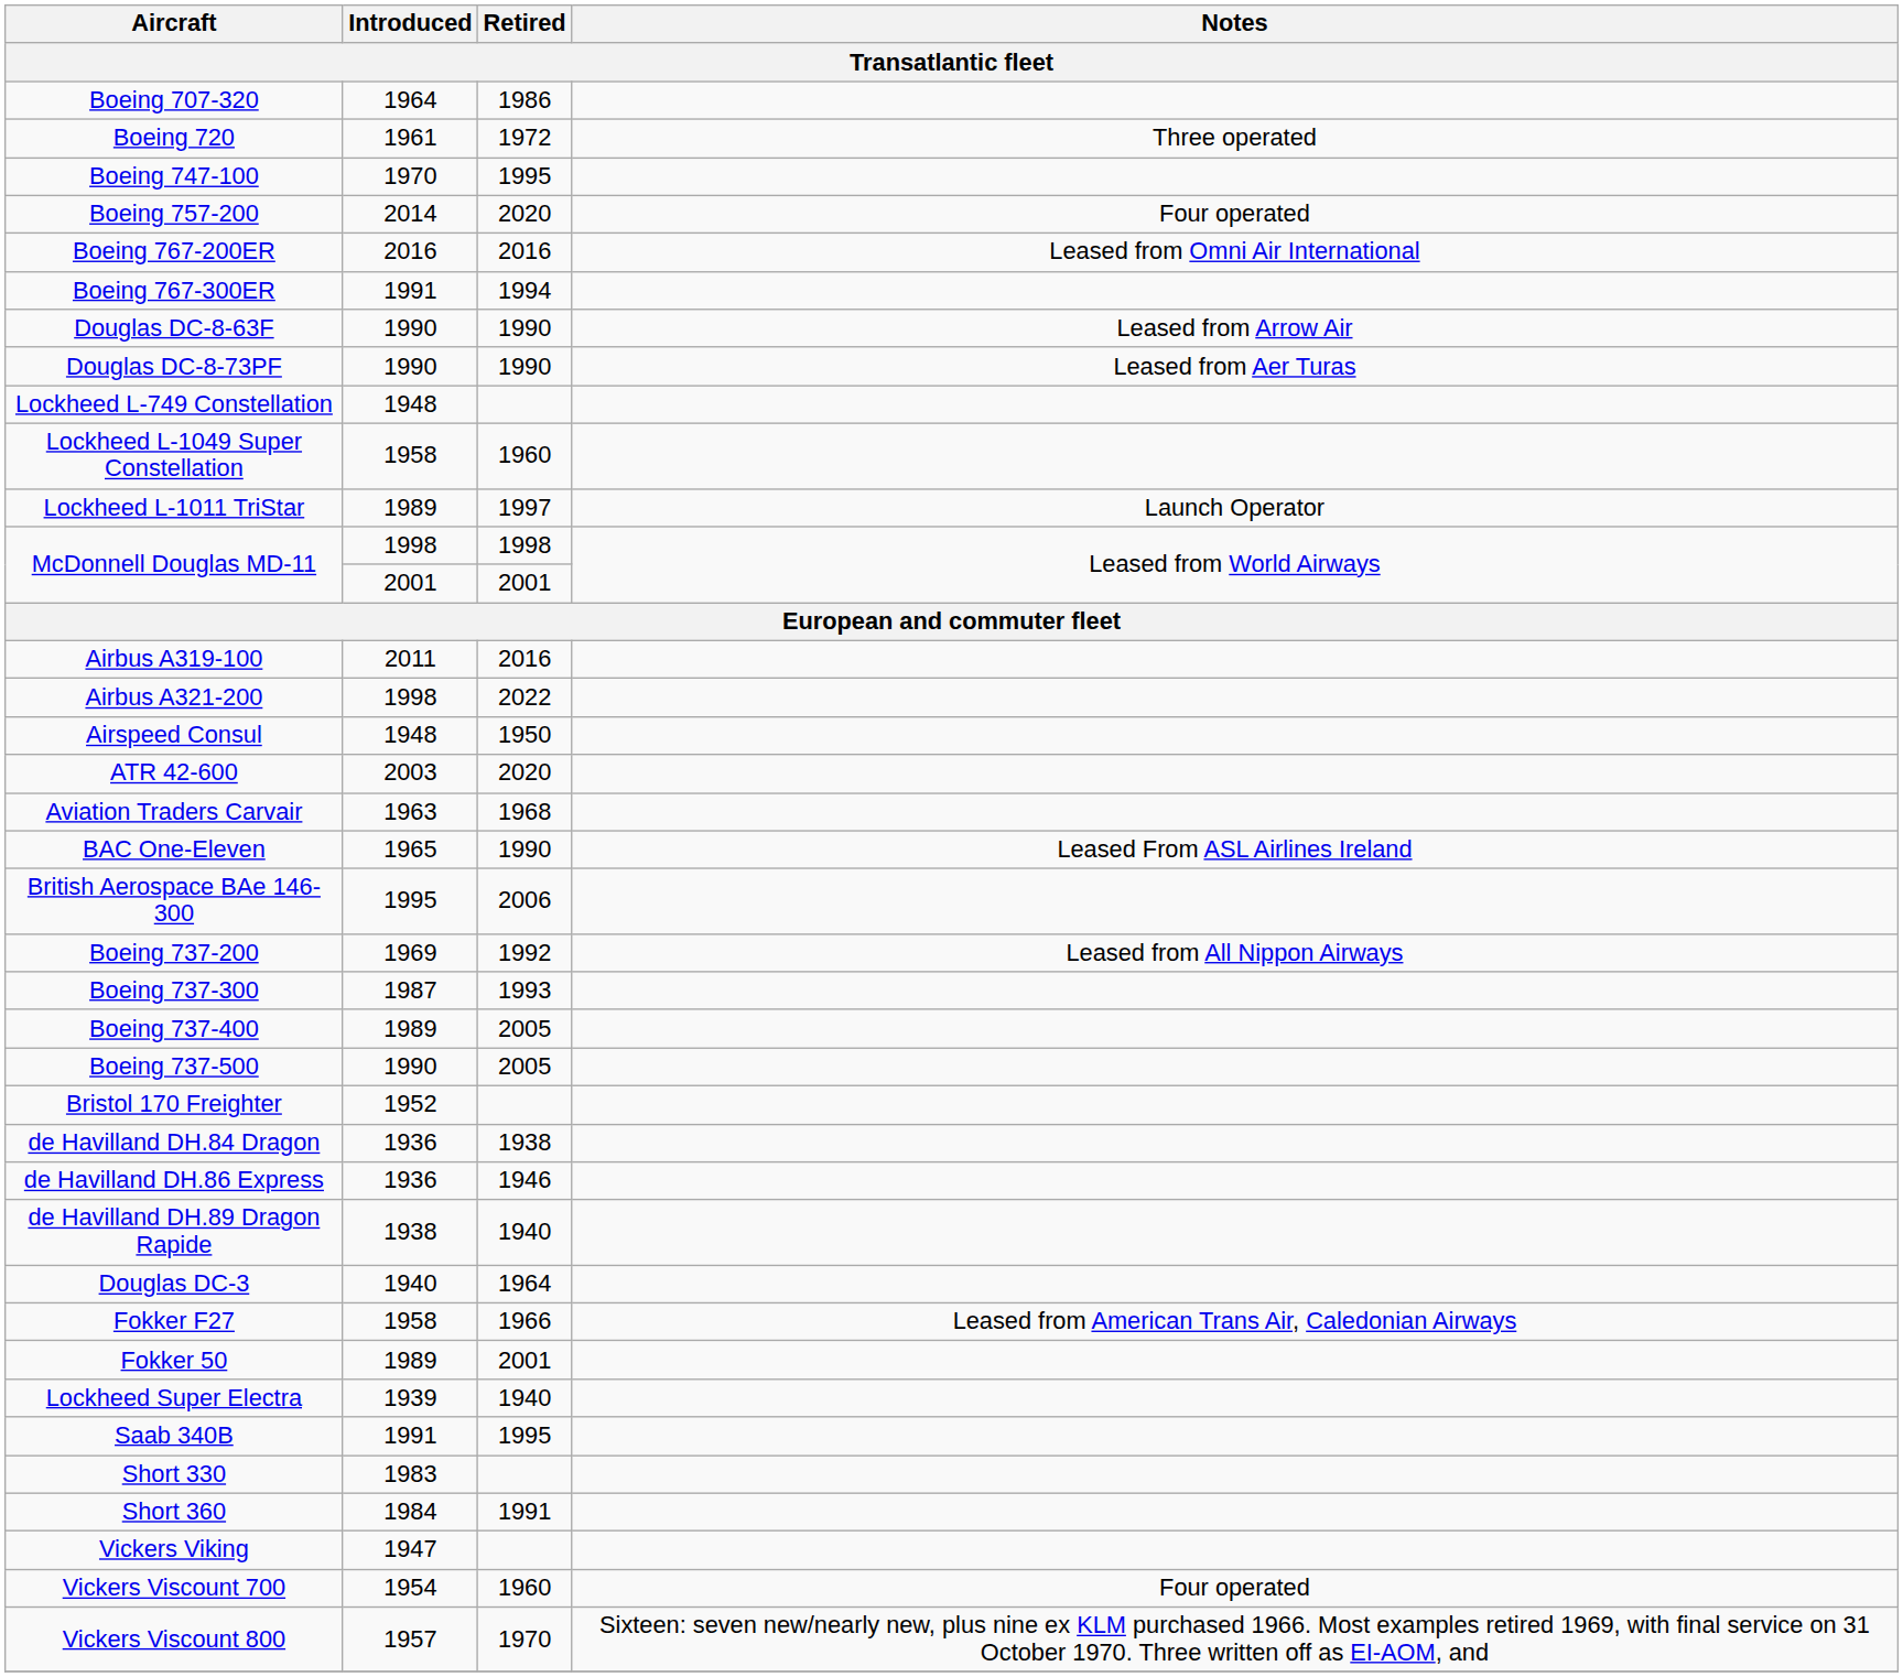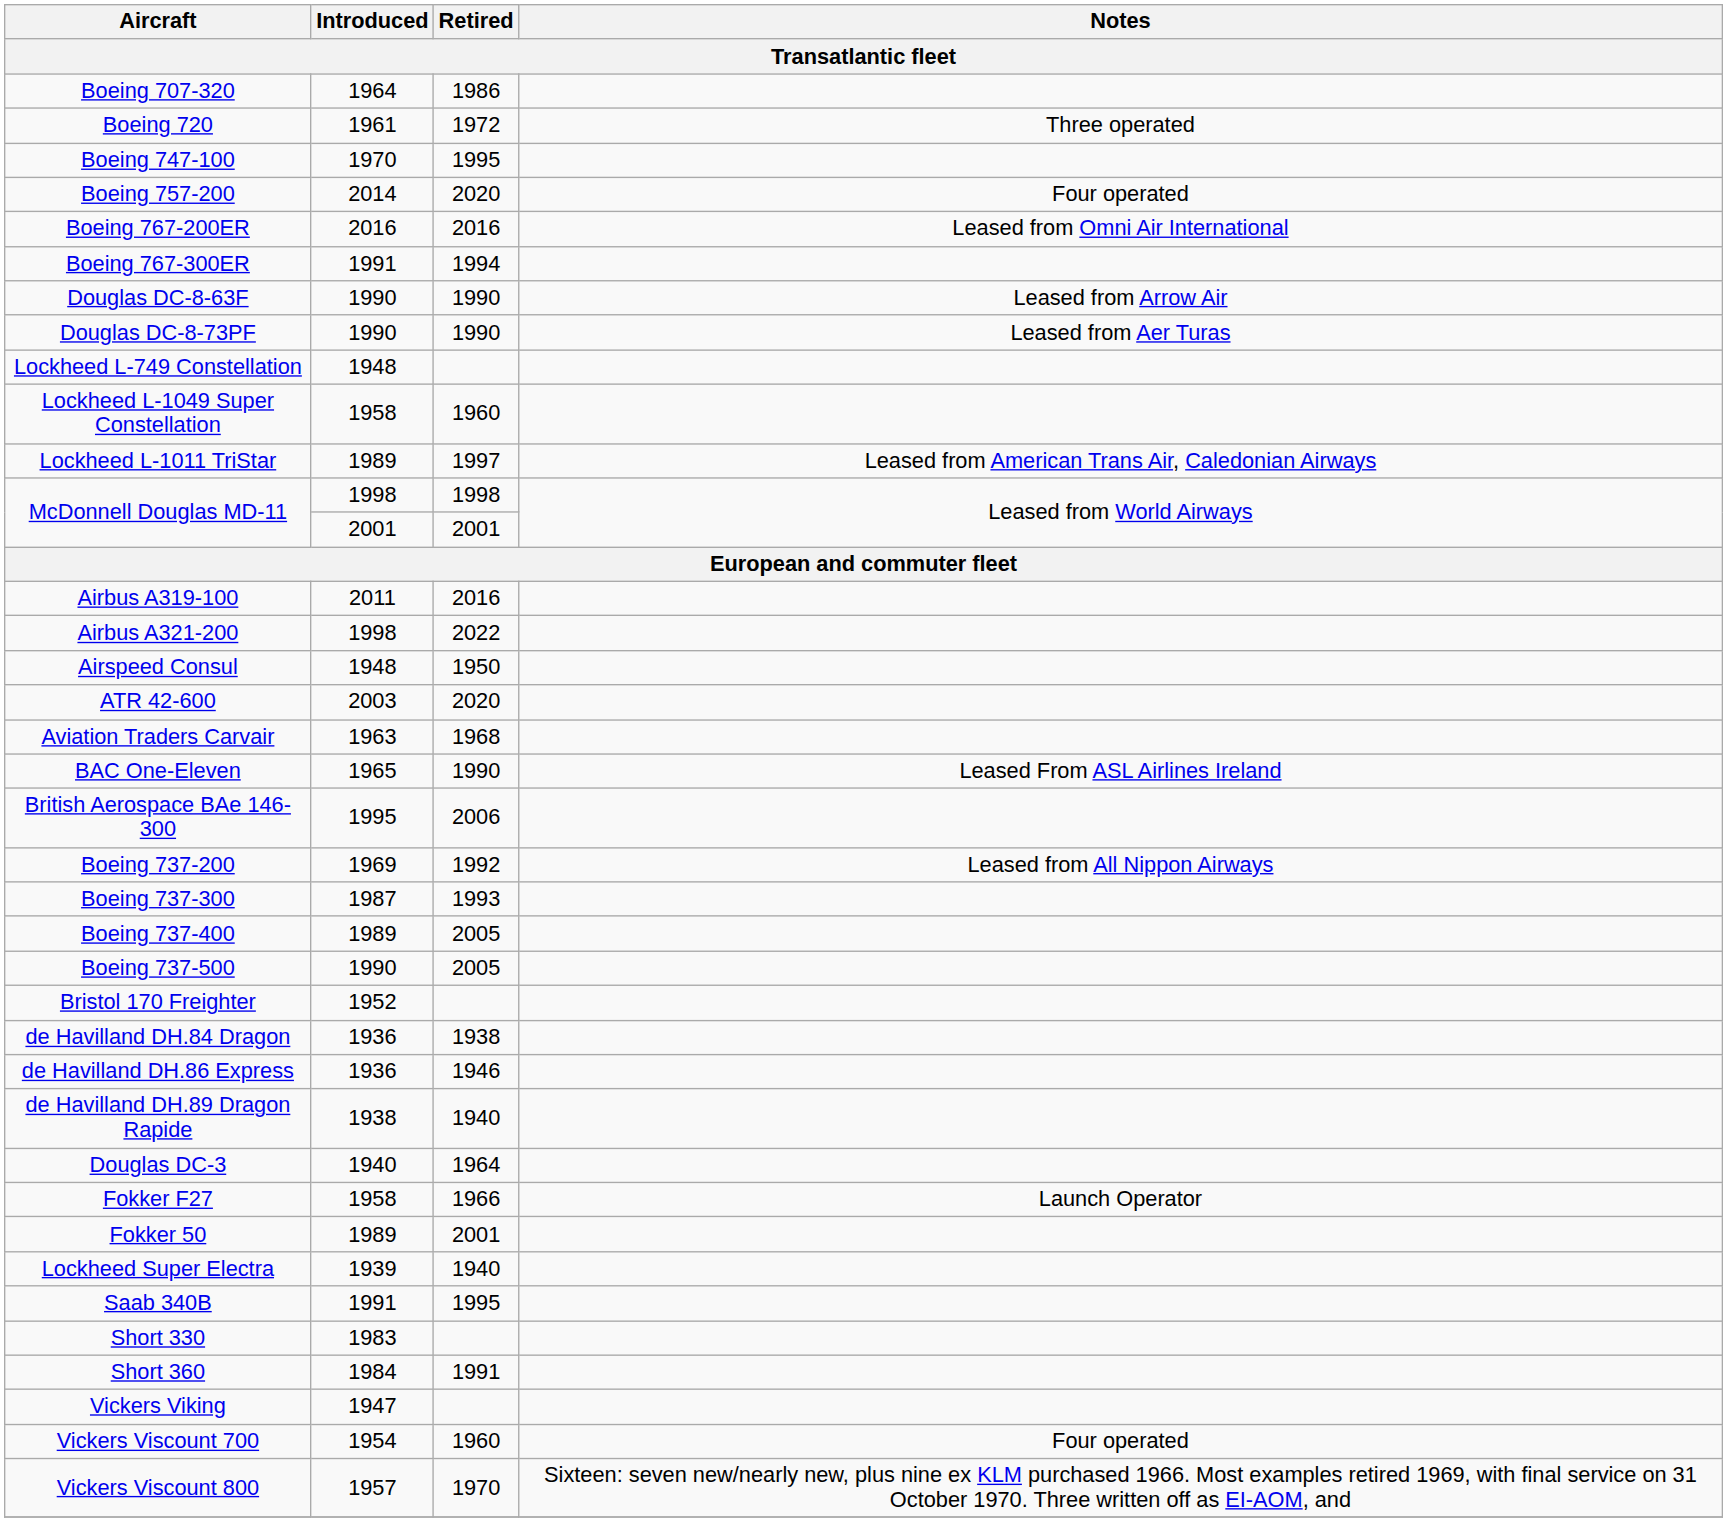Lockheed L-1011 TriStar | Notes: Launch Operator -> Leased from American Trans Air, Caledonian Airways
Fokker F27 | Notes: Leased from American Trans Air, Caledonian Airways -> Launch Operator
